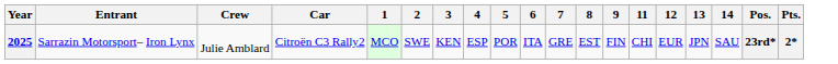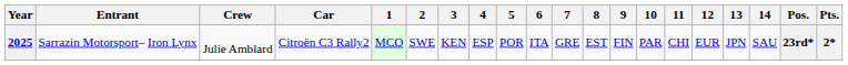+ column: 10 | PAR
